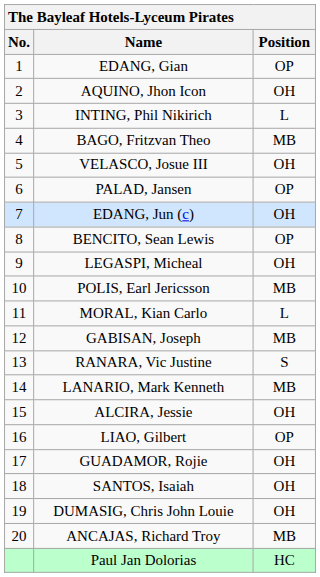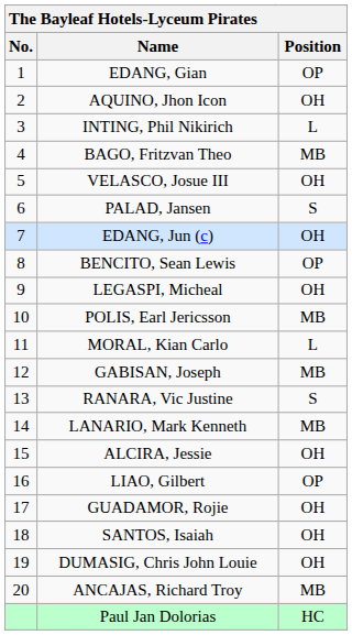PALAD, Jansen | Position: OP -> S
